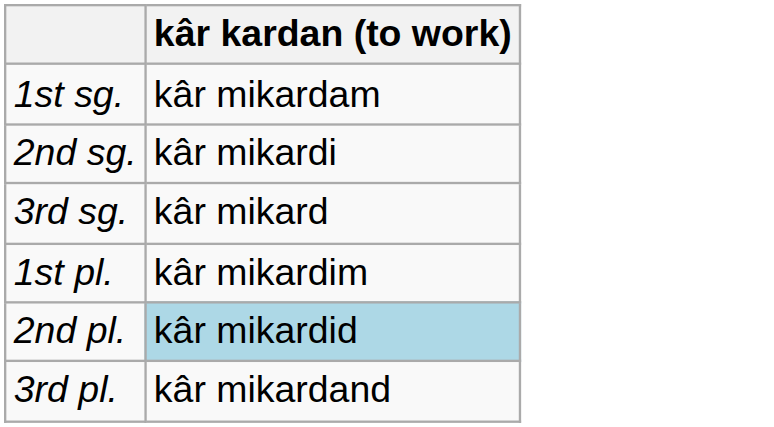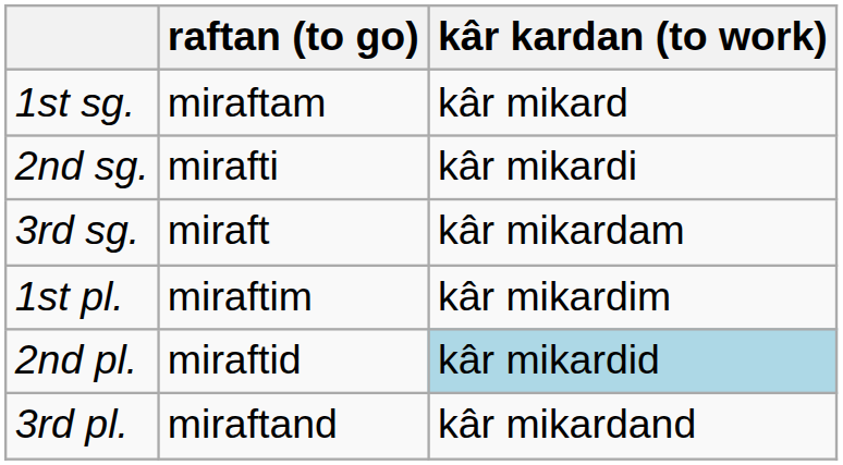+ column: raftan (to go) | miraftam | mirafti | miraft | miraftim | miraftid | miraftand
1st sg. | kâr kardan (to work): kâr mikardam -> kâr mikard
3rd sg. | kâr kardan (to work): kâr mikard -> kâr mikardam
